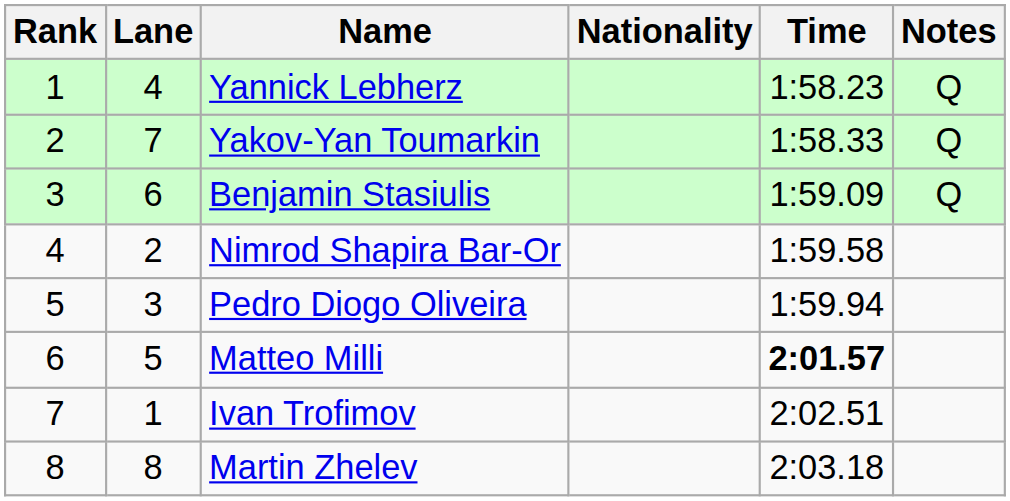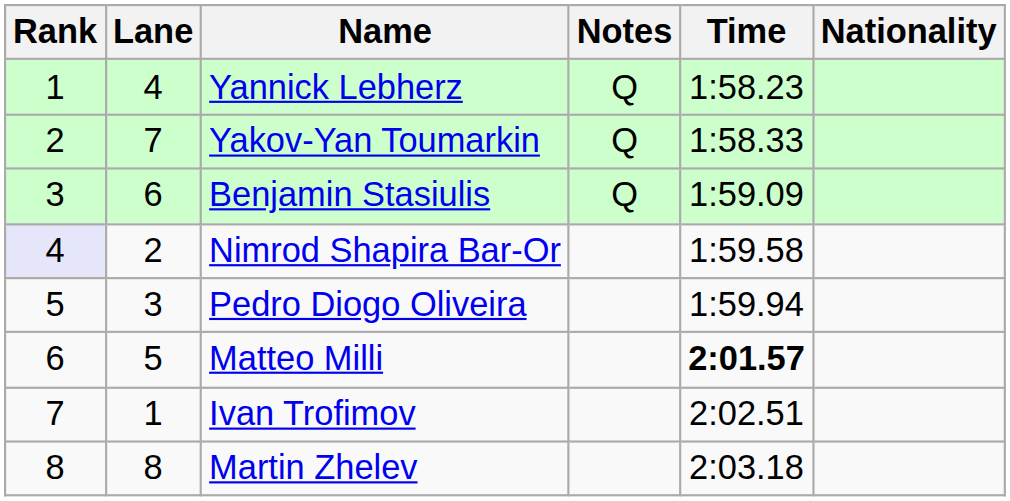columns swapped: Nationality <-> Notes
Nimrod Shapira Bar-Or | Rank: no background -> lavender background
